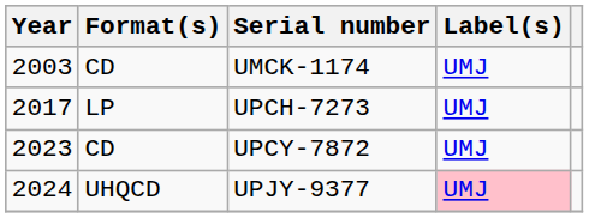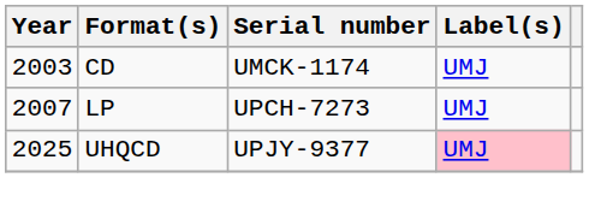UPCH-7273 | Year: 2017 -> 2007
- row: 2023 | CD | UPCY-7872 | UMJ
UPJY-9377 | Year: 2024 -> 2025
